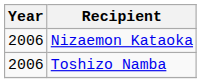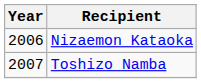Toshizo Namba | Year: 2006 -> 2007
